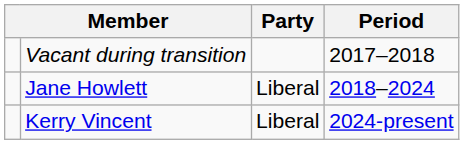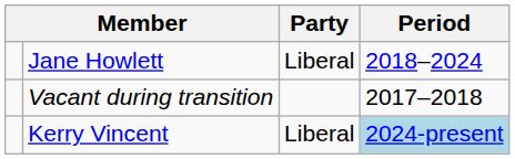rows swapped: Vacant during transition <-> Jane Howlett
Kerry Vincent | Period: no background -> lightblue background
